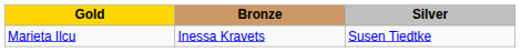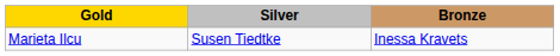columns swapped: Silver <-> Bronze
